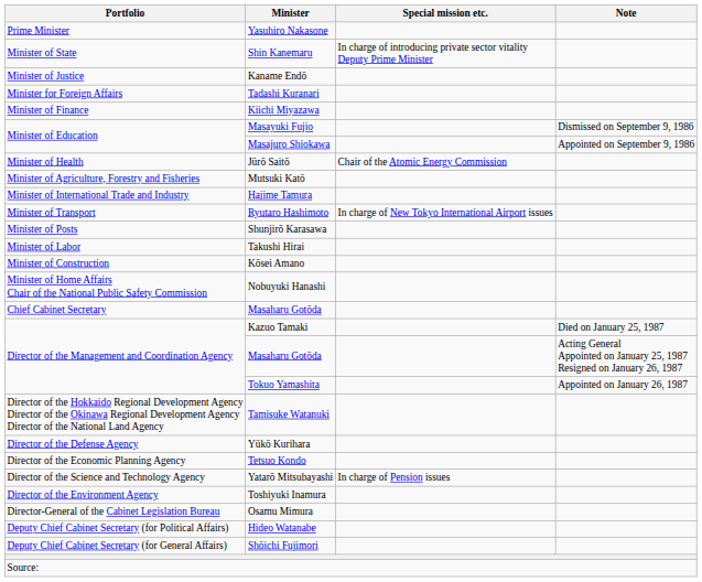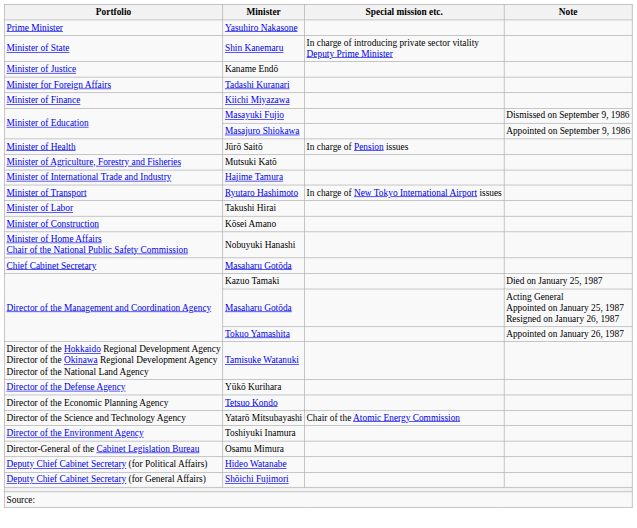Jūrō Saitō | Special mission etc.: Chair of the Atomic Energy Commission -> In charge of Pension issues
- row: Minister of Posts | Shunjirō Karasawa
Yatarō Mitsubayashi | Special mission etc.: In charge of Pension issues -> Chair of the Atomic Energy Commission
